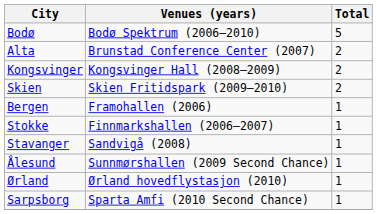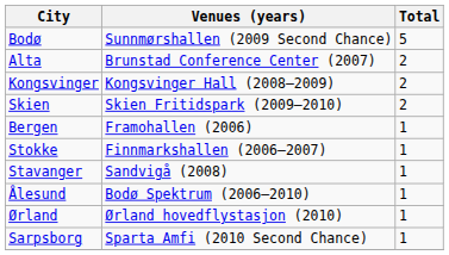Bodø | Venues (years): Bodø Spektrum (2006—2010) -> Sunnmørshallen (2009 Second Chance)
Ålesund | Venues (years): Sunnmørshallen (2009 Second Chance) -> Bodø Spektrum (2006—2010)
